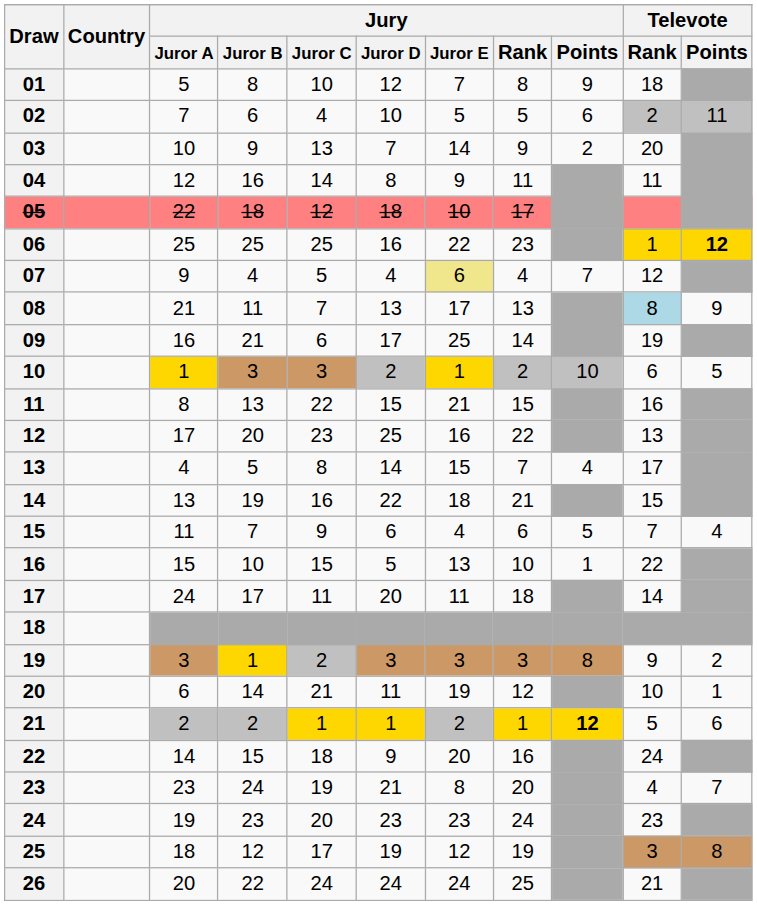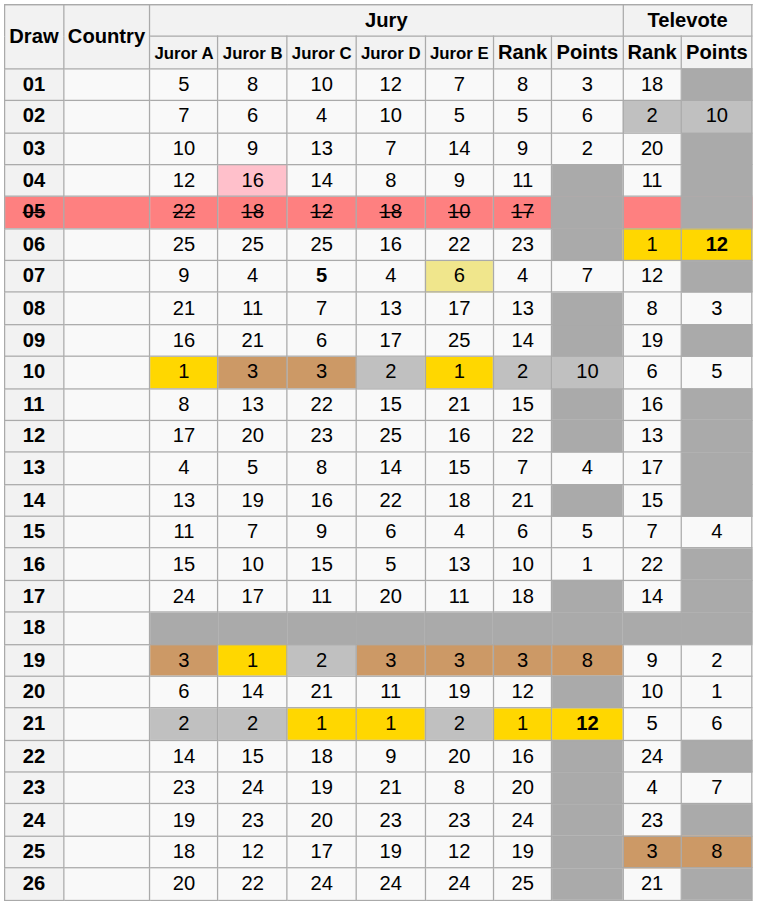01 | Jury / Points: 9 -> 3
02 | Televote / Points: 11 -> 10
04 | Jury / Juror B: no background -> pink background
07 | Jury / Juror C: normal -> bold
08 | Televote / Rank: lightblue background -> no background
08 | Televote / Points: 9 -> 3
